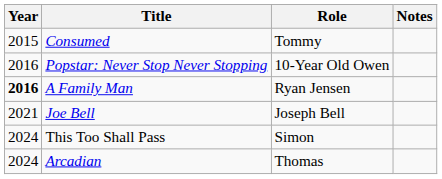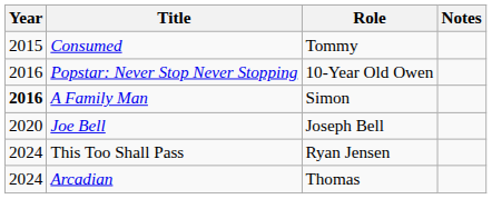A Family Man | Role: Ryan Jensen -> Simon
Joe Bell | Year: 2021 -> 2020
This Too Shall Pass | Role: Simon -> Ryan Jensen
